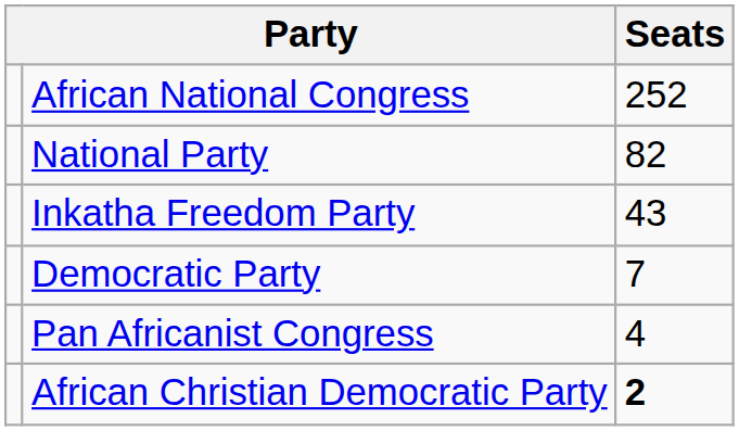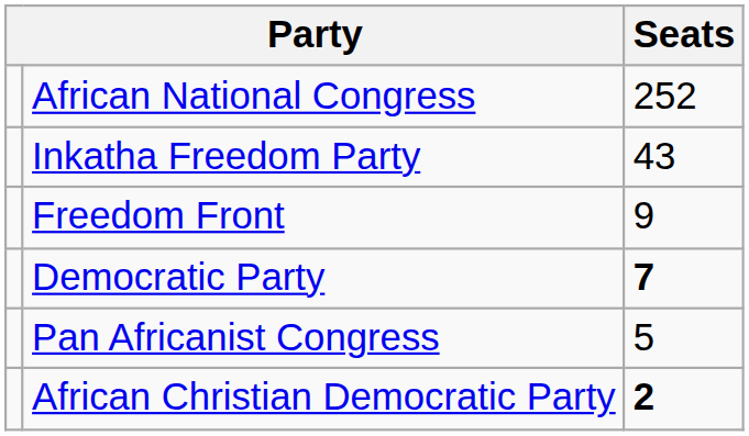- row: National Party | 82
+ row: Freedom Front | 9
Democratic Party | Seats: normal -> bold
Pan Africanist Congress | Seats: 4 -> 5
